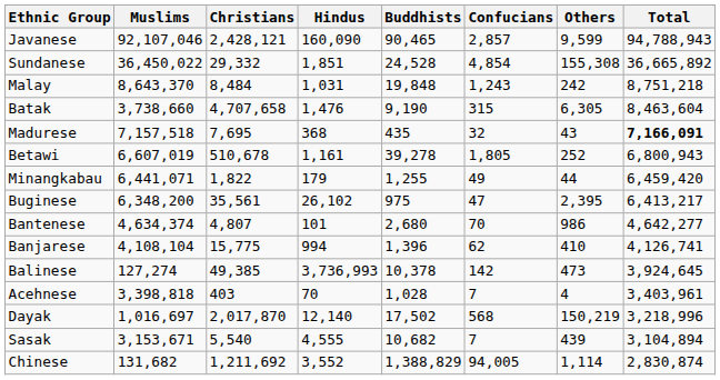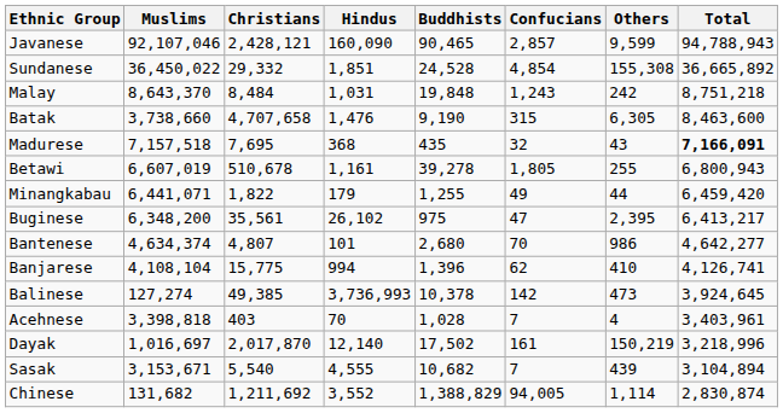Batak | Total: 8,463,604 -> 8,463,600
Betawi | Others: 252 -> 255
Dayak | Confucians: 568 -> 161
